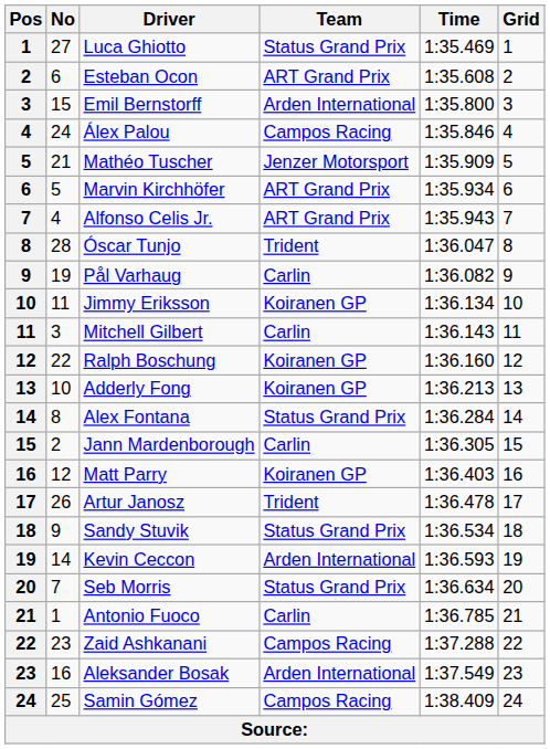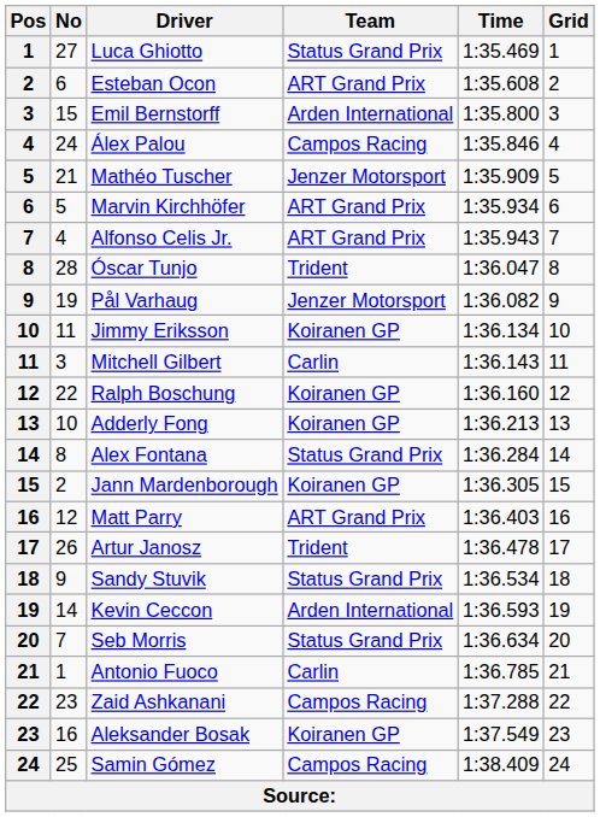Pål Varhaug | Team: Carlin -> Jenzer Motorsport
Jann Mardenborough | Team: Carlin -> Koiranen GP
Matt Parry | Team: Koiranen GP -> ART Grand Prix
Aleksander Bosak | Team: Arden International -> Koiranen GP
